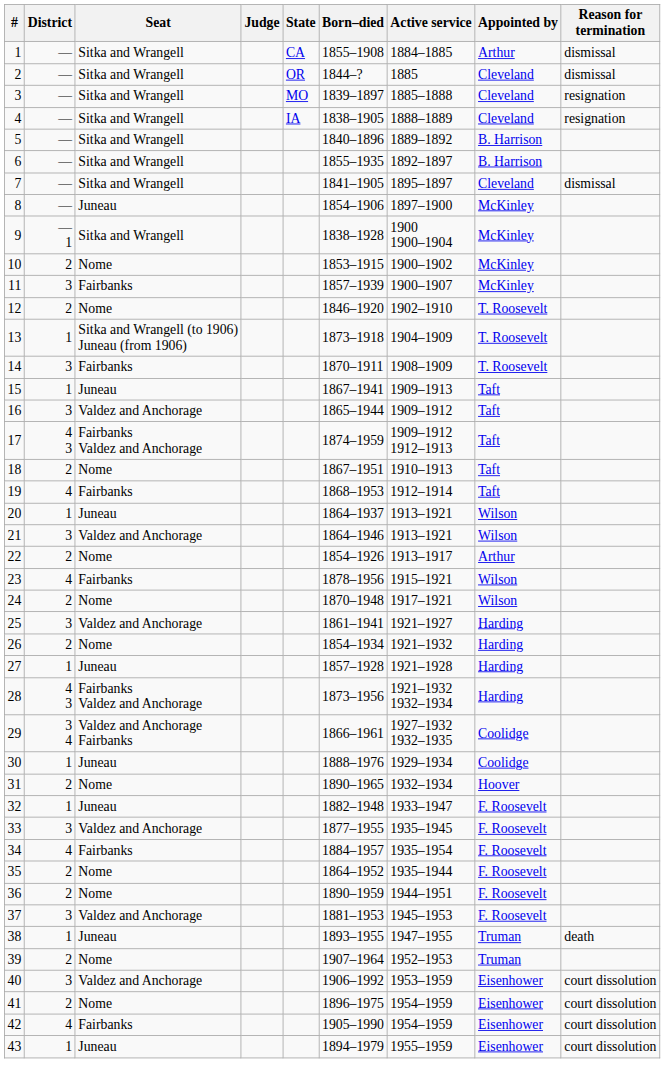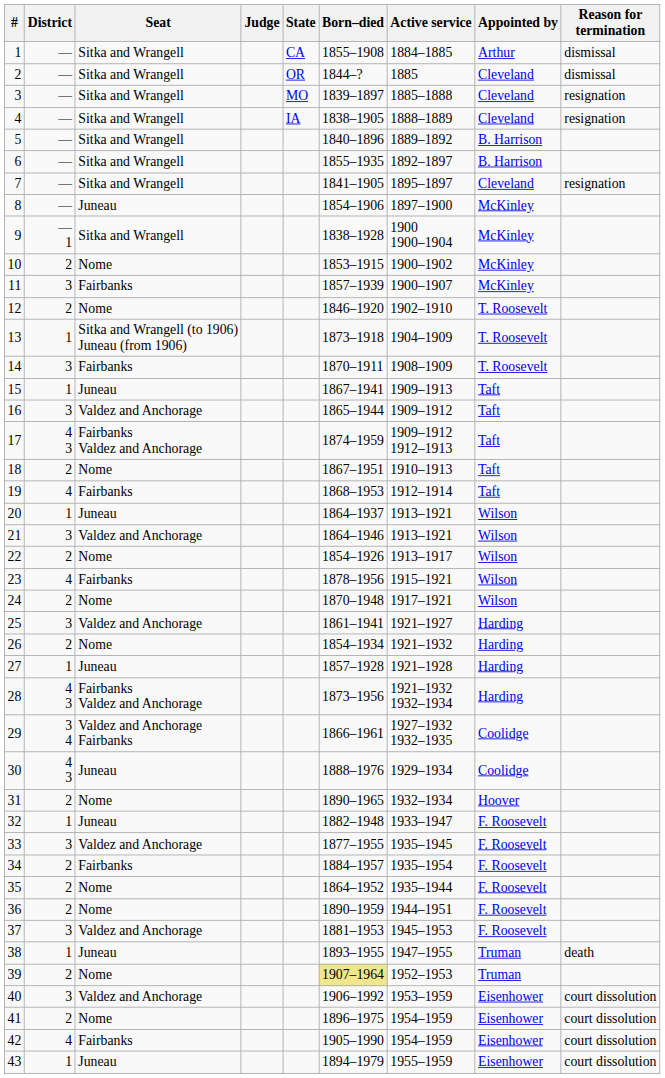7 | Reason for termination: dismissal -> resignation
22 | Appointed by: Arthur -> Wilson
30 | District: 1 -> 4 3
34 | District: 4 -> 2
39 | Born–died: no background -> khaki background
